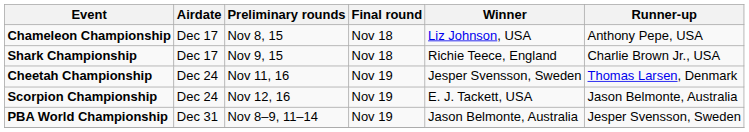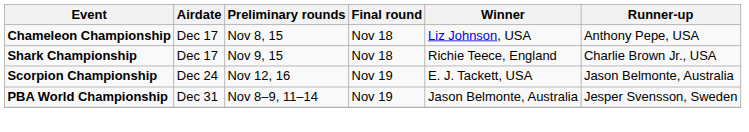- row: Cheetah Championship | Dec 24 | Nov 11, 16 | Nov 19 | Jesper Svensson, Sweden | Thomas Larsen, Denmark
